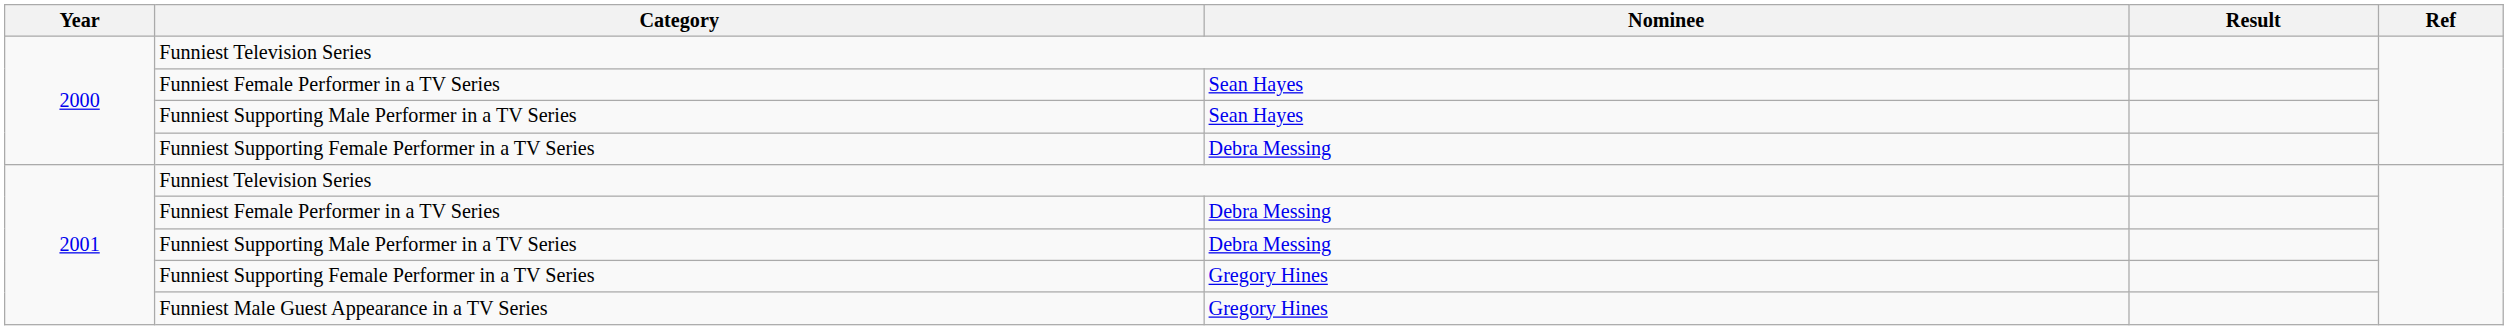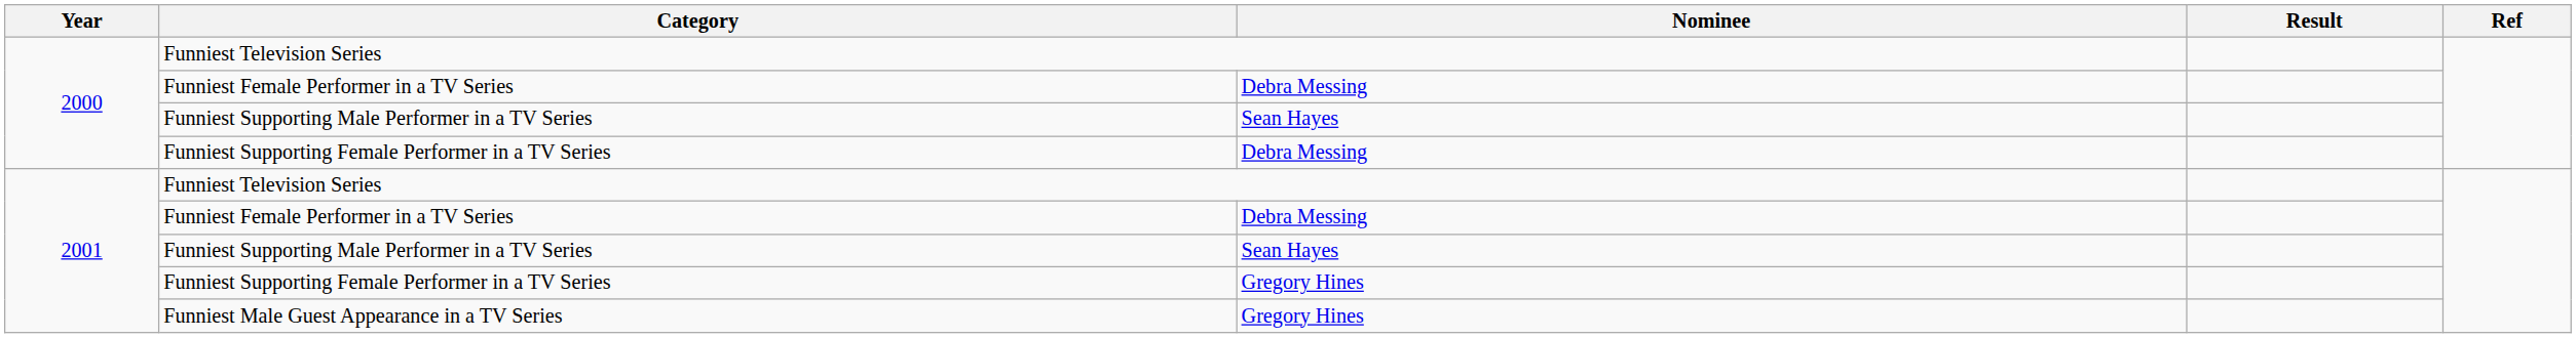2000 / Funniest Female Performer in a TV Series | Nominee: Sean Hayes -> Debra Messing
2001 / Funniest Supporting Male Performer in a TV Series | Nominee: Debra Messing -> Sean Hayes
